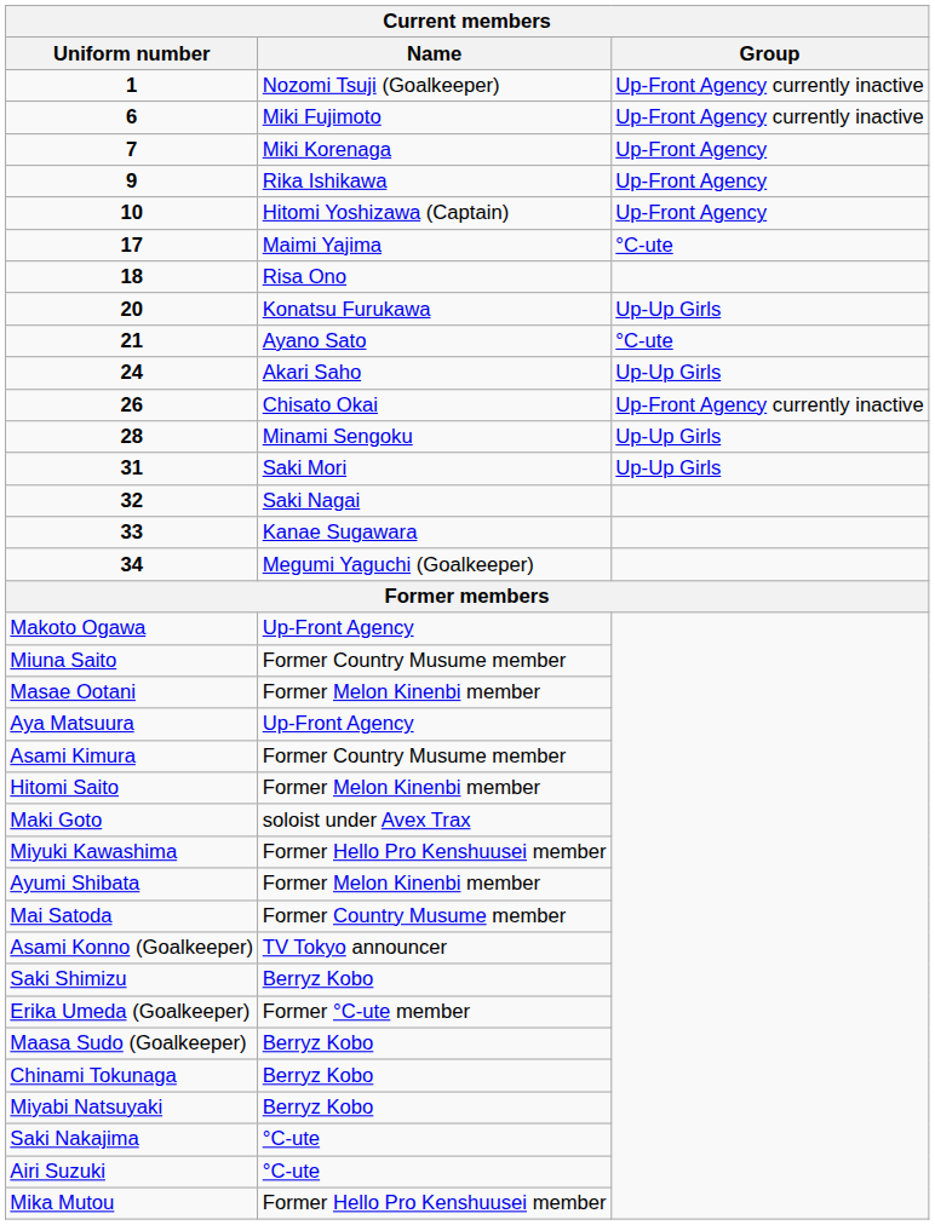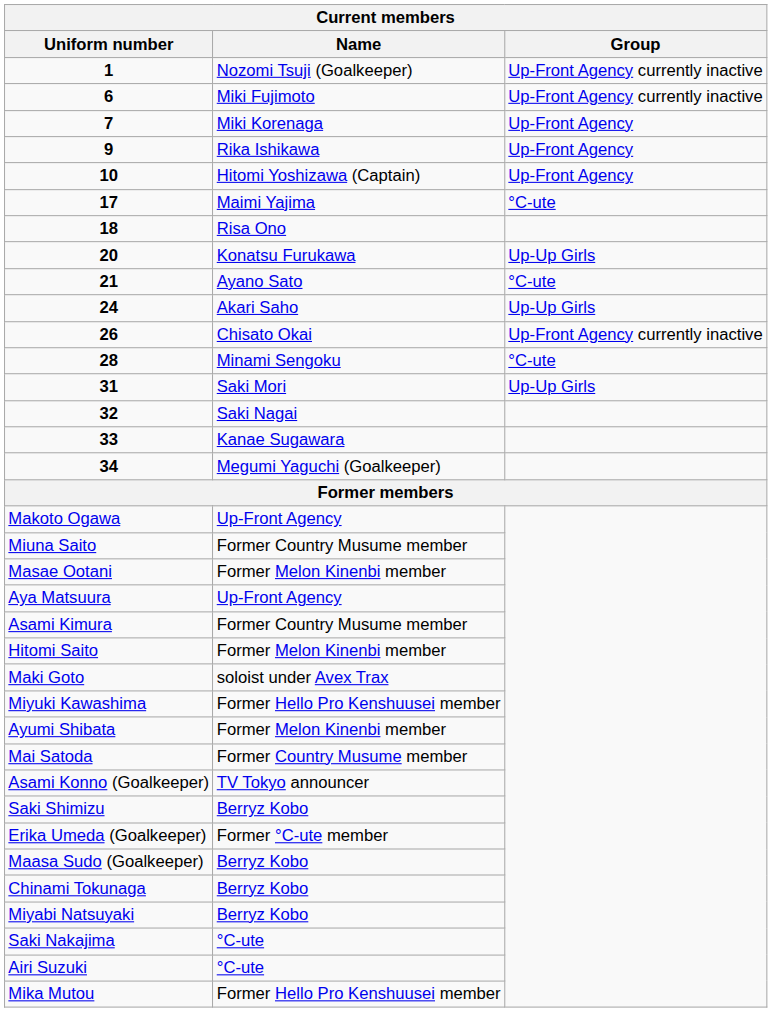28 | Current members / Group: Up-Up Girls -> °C-ute
